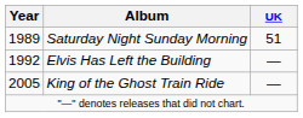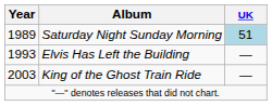Saturday Night Sunday Morning | UK: no background -> lightblue background
Elvis Has Left the Building | Year: 1992 -> 1993
King of the Ghost Train Ride | Year: 2005 -> 2003
